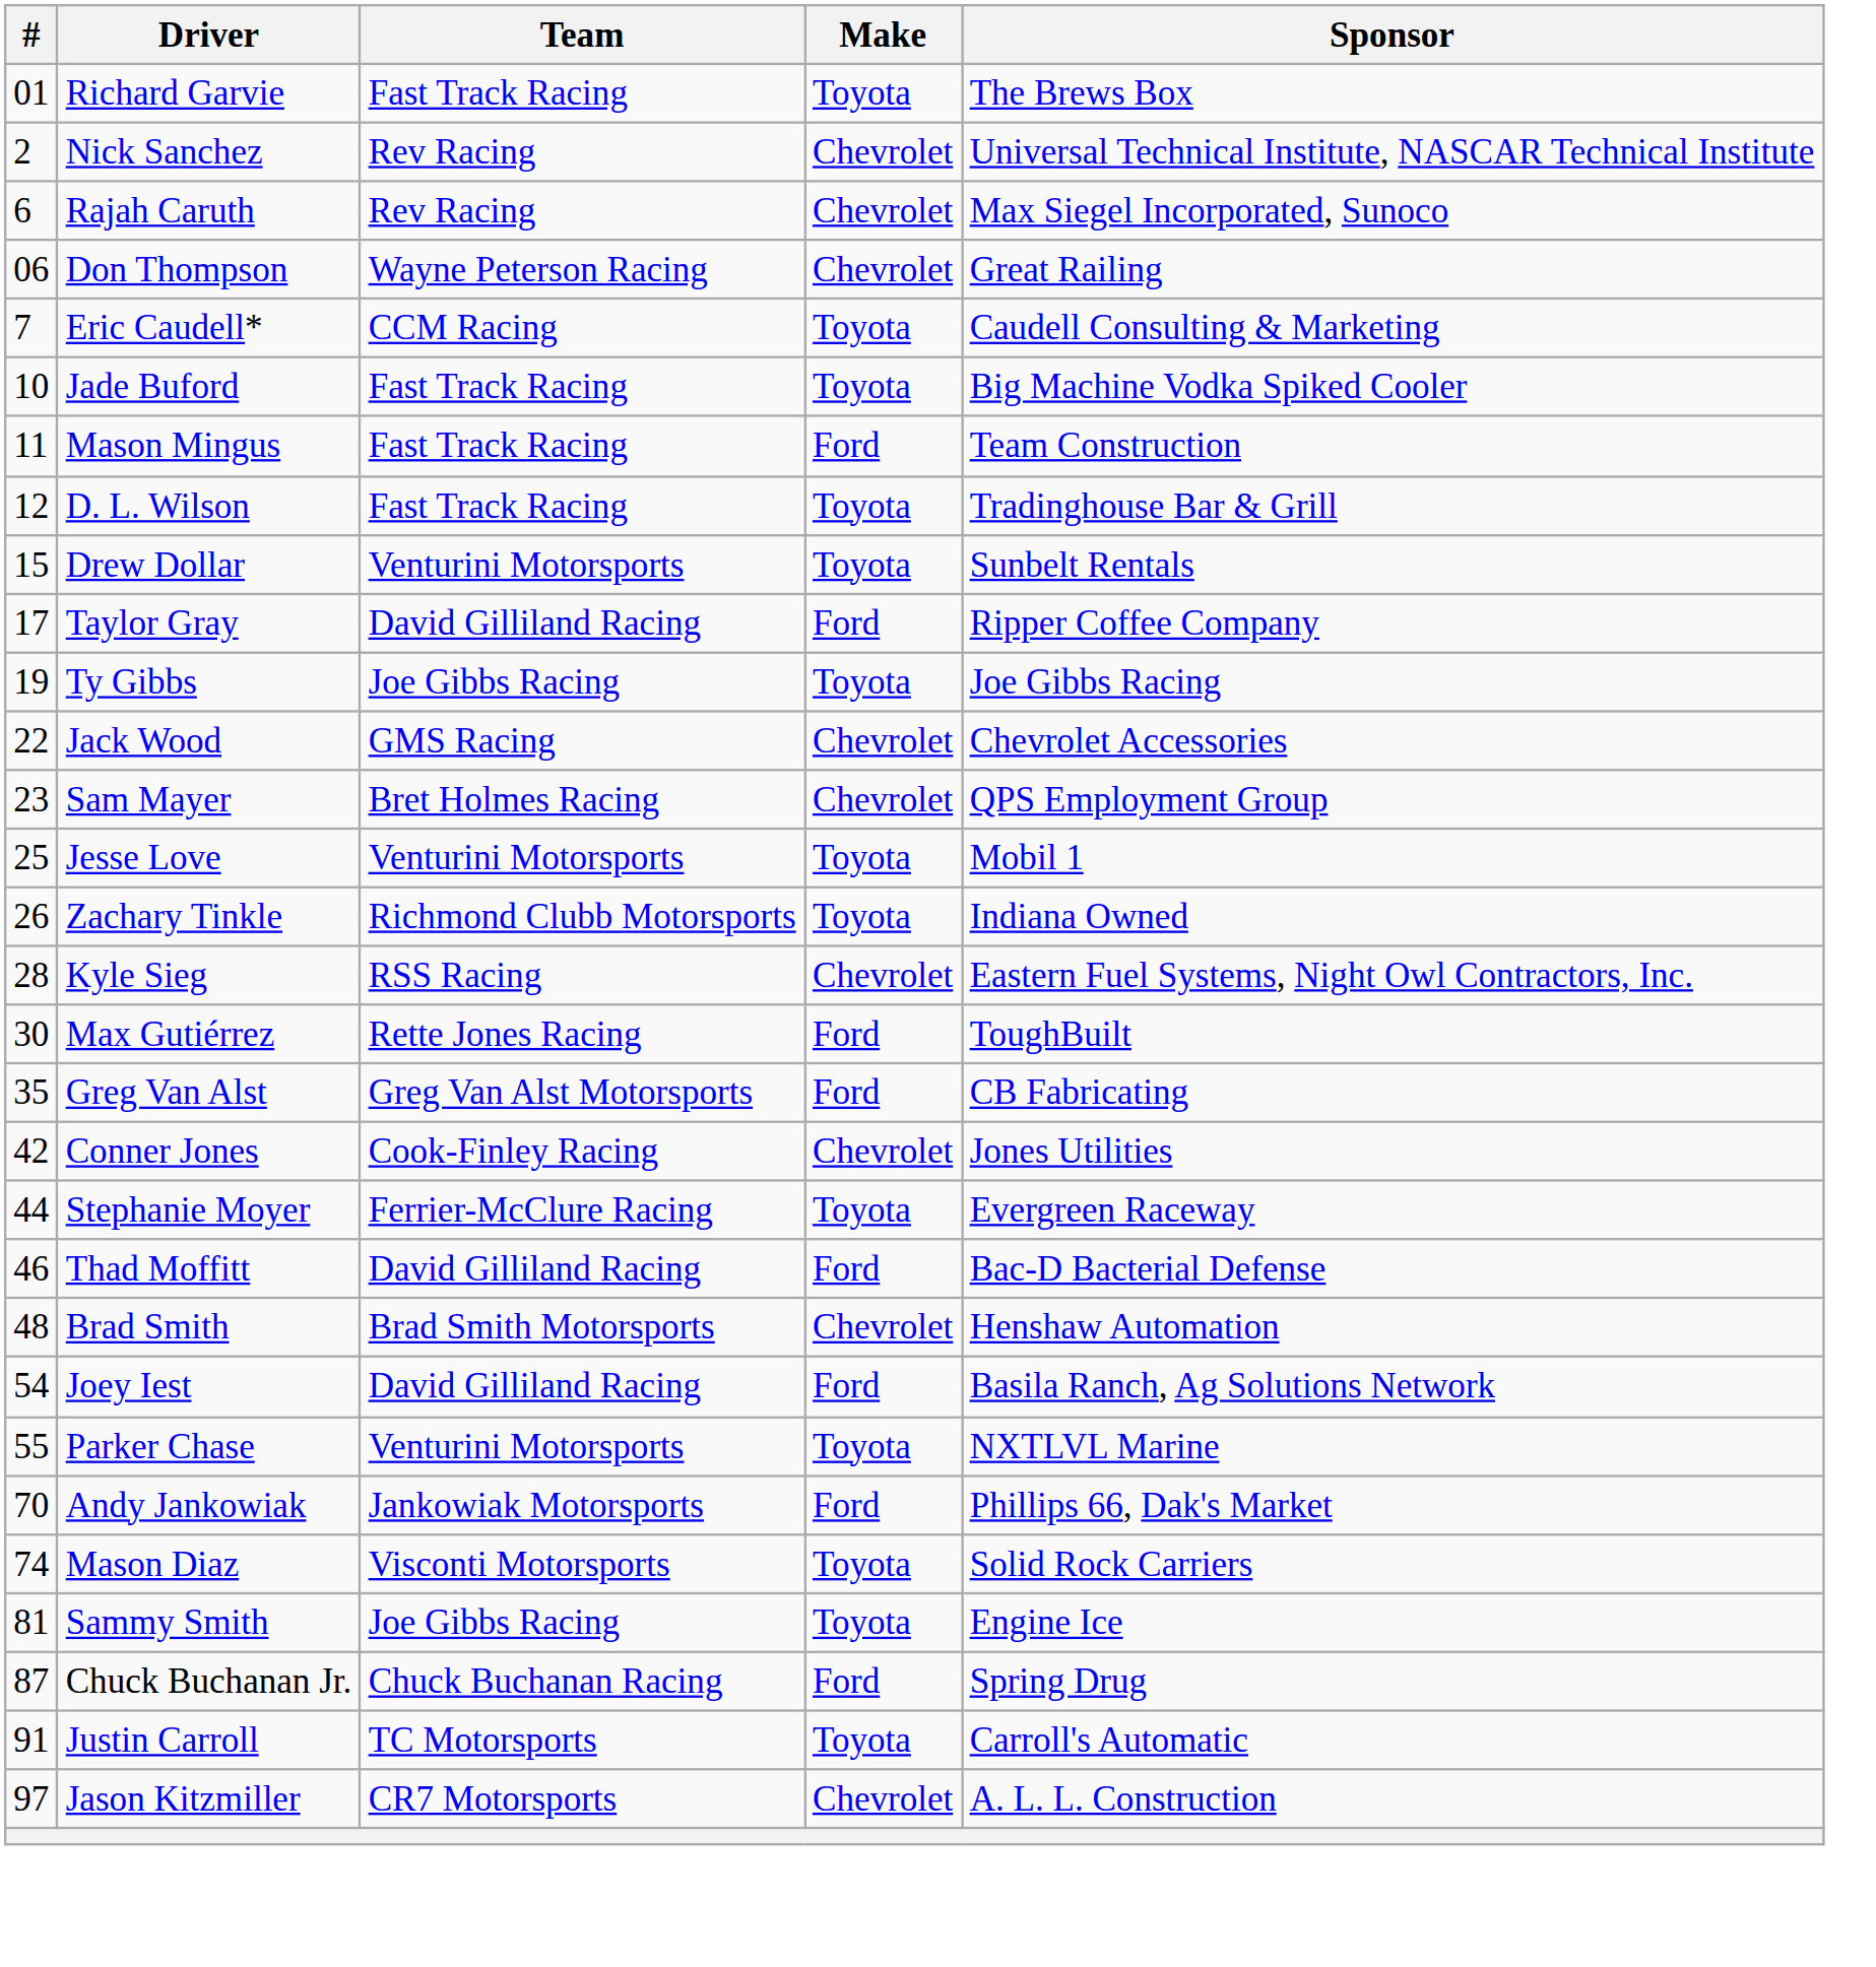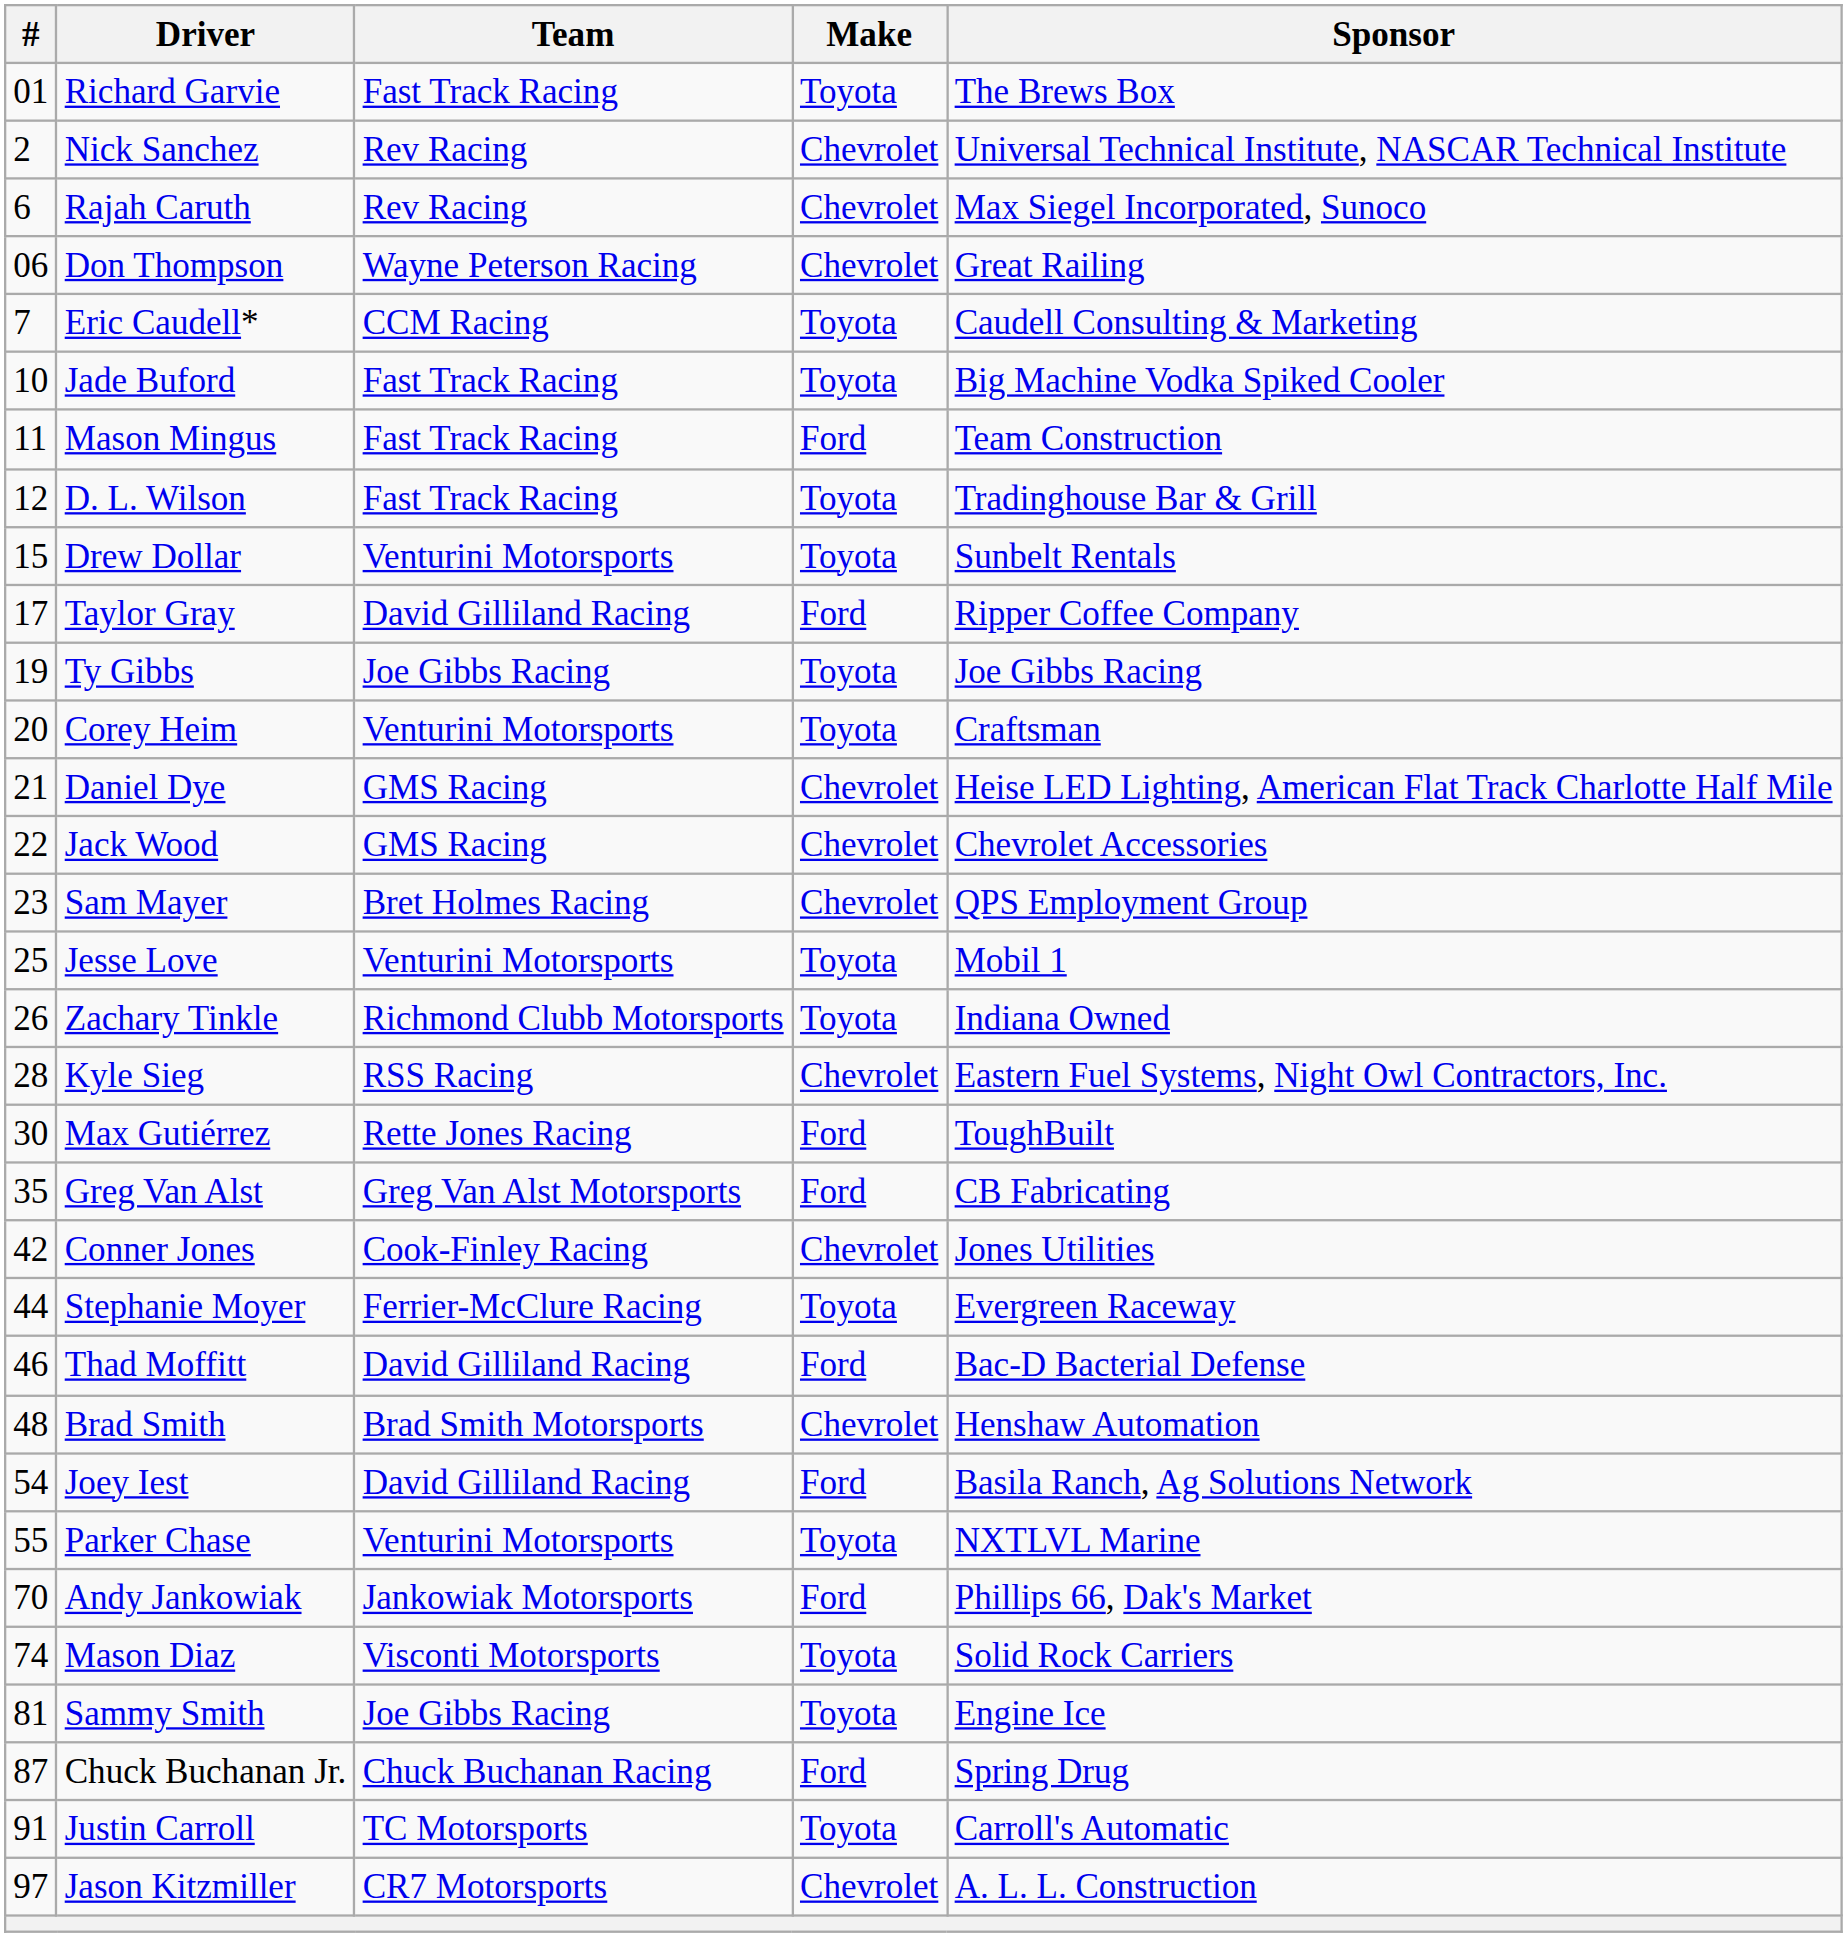+ row: 20 | Corey Heim | Venturini Motorsports | Toyota | Craftsman
+ row: 21 | Daniel Dye | GMS Racing | Chevrolet | Heise LED Lighting, American Flat Track Charlotte Half Mile
